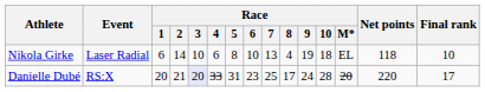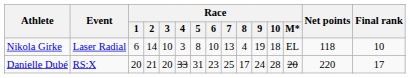Nikola Girke | Race / 4: 6 -> 3
Danielle Dubé | Race / 3: lavender background -> no background
